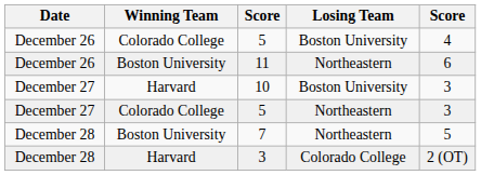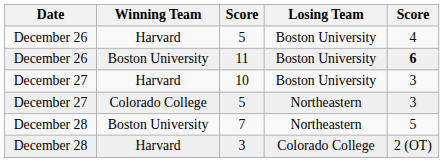December 26 / 5 | Winning Team: Colorado College -> Harvard
11 | Losing Team: Northeastern -> Boston University
11 | column 5: normal -> bold
